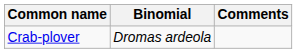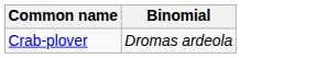- column: Comments
